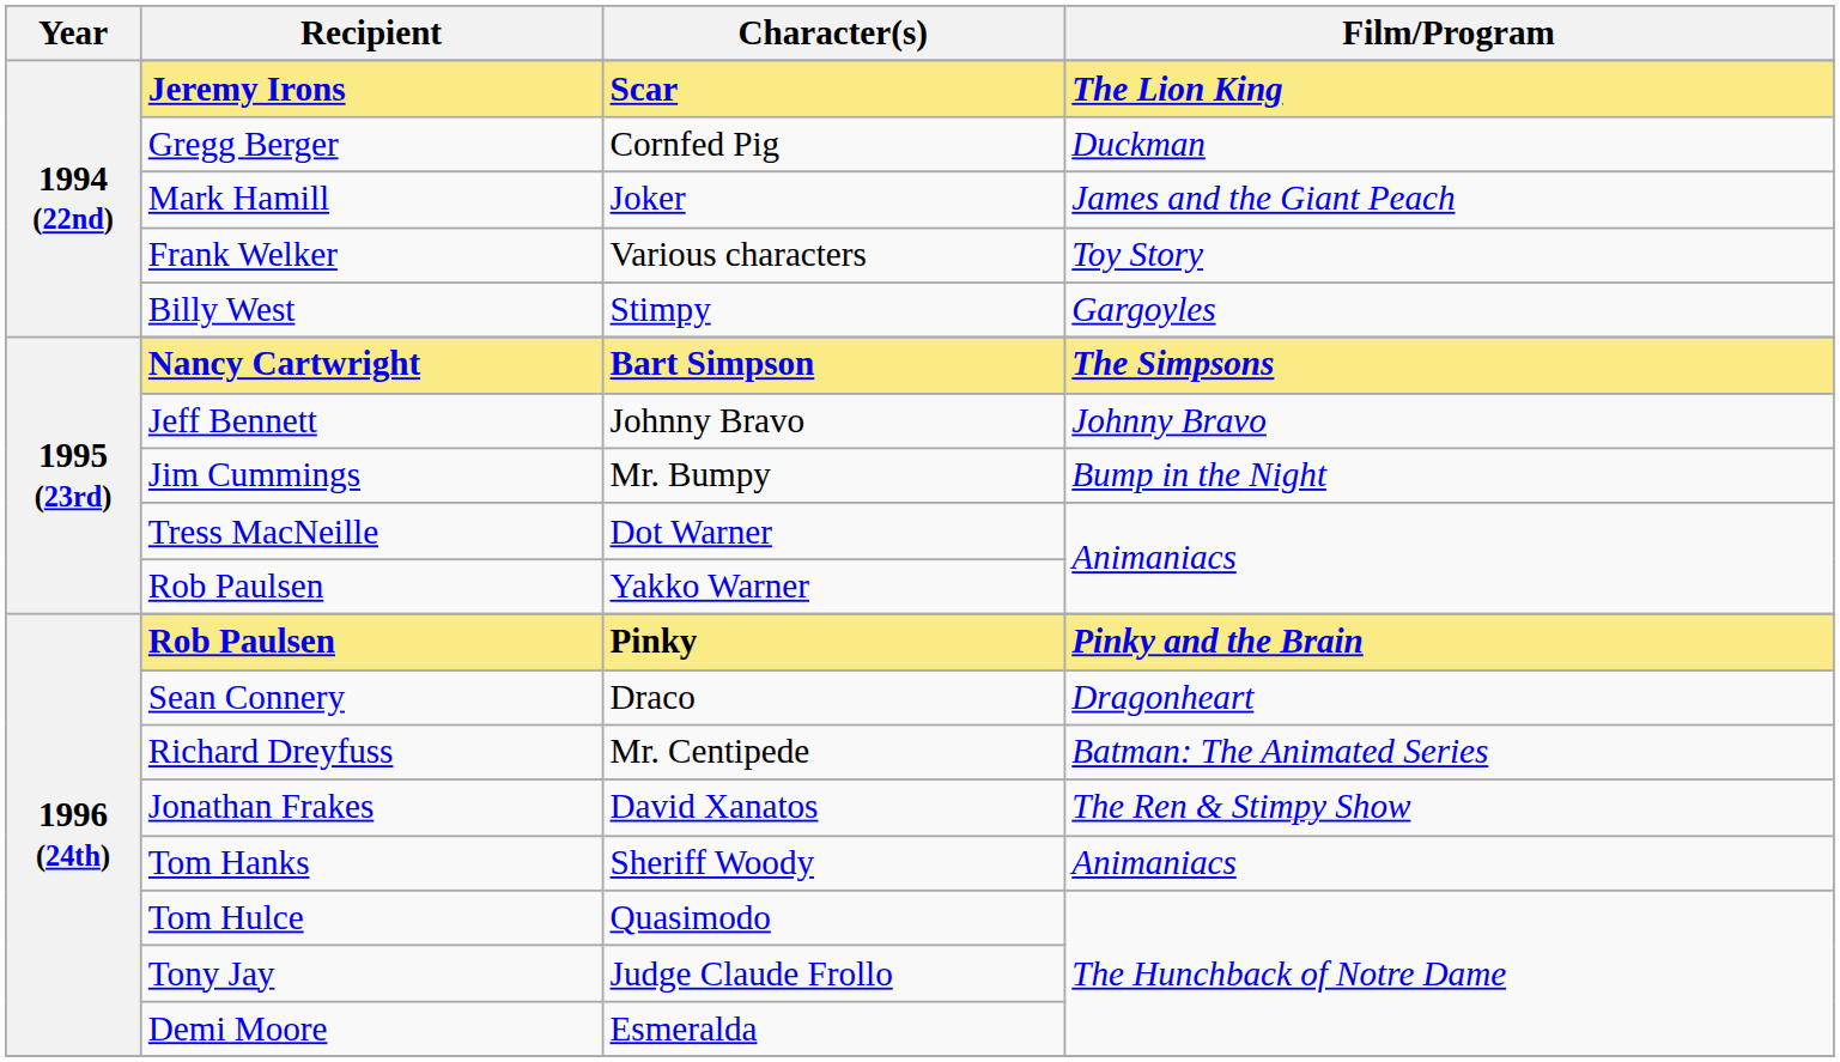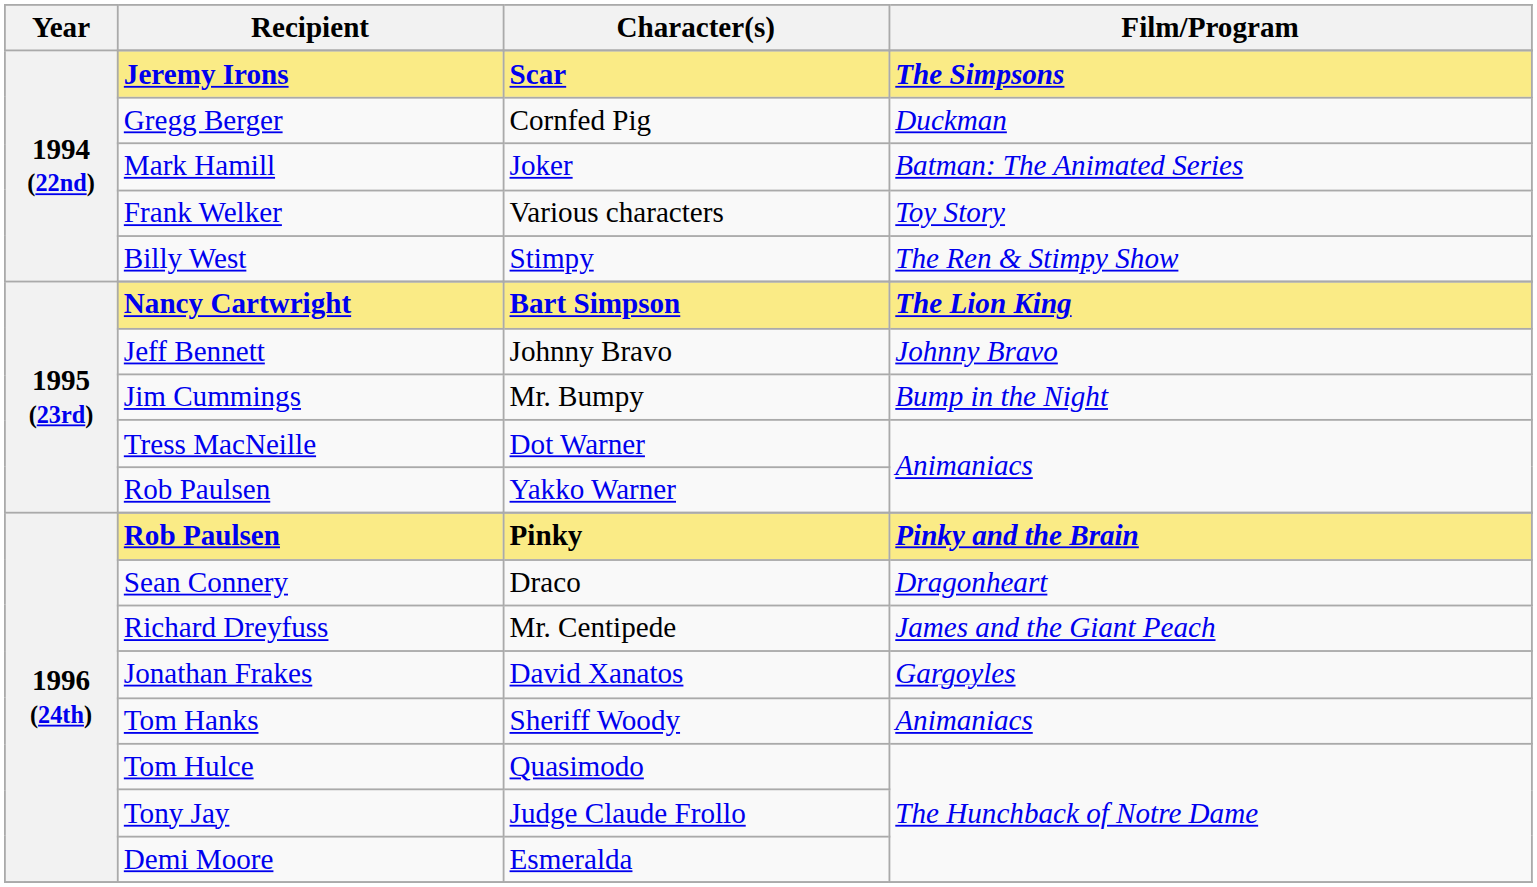Scar | Film/Program: The Lion King -> The Simpsons
Joker | Film/Program: James and the Giant Peach -> Batman: The Animated Series
Stimpy | Film/Program: Gargoyles -> The Ren & Stimpy Show
Bart Simpson | Film/Program: The Simpsons -> The Lion King
Mr. Centipede | Film/Program: Batman: The Animated Series -> James and the Giant Peach
David Xanatos | Film/Program: The Ren & Stimpy Show -> Gargoyles
